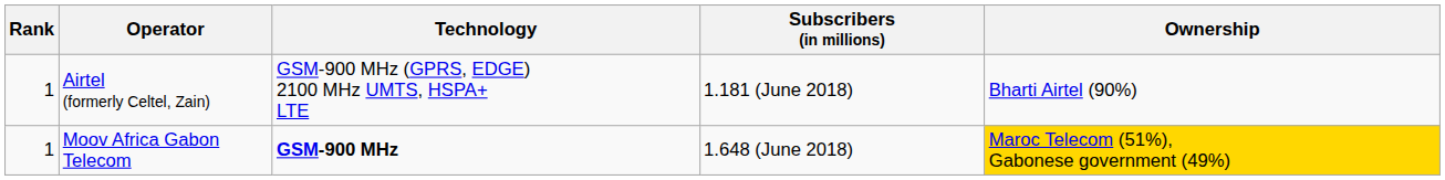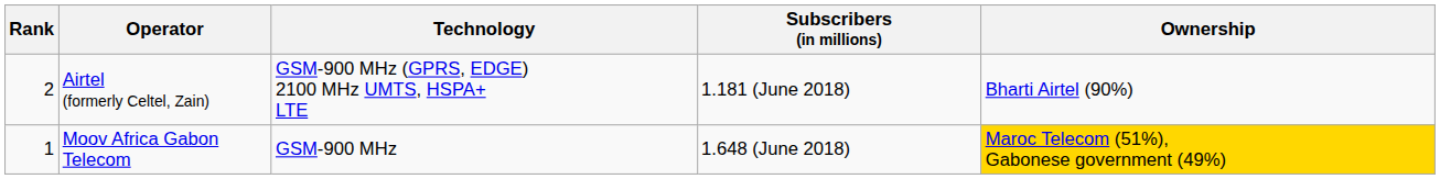Airtel (formerly Celtel, Zain) | Rank: 1 -> 2
Moov Africa Gabon Telecom | Technology: bold -> normal
